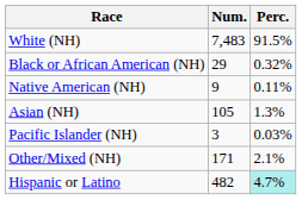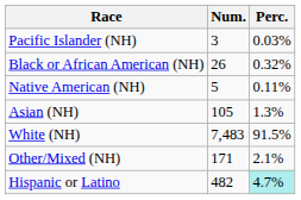rows swapped: White (NH) <-> Pacific Islander (NH)
Black or African American (NH) | Num.: 29 -> 26
Native American (NH) | Num.: 9 -> 5
